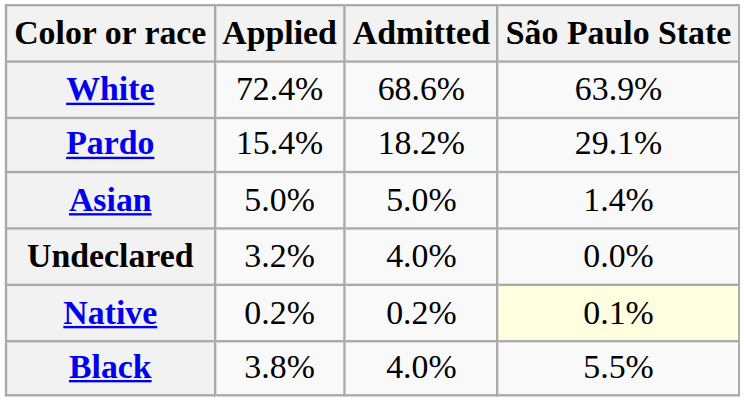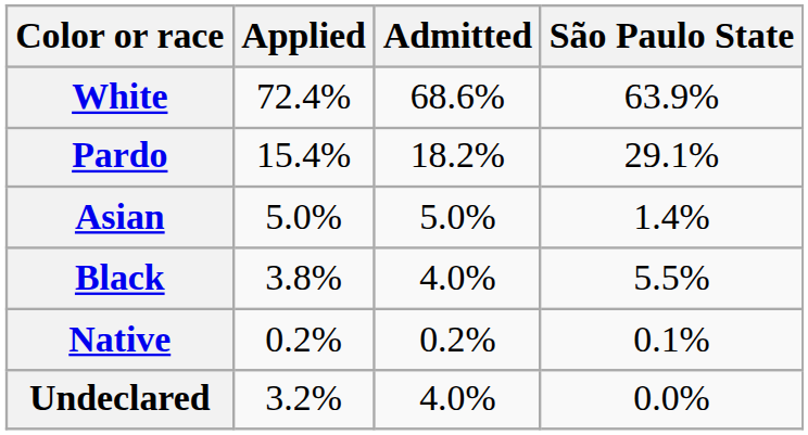rows swapped: Black <-> Undeclared
Native | São Paulo State: lightyellow background -> no background
